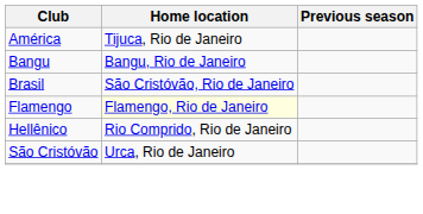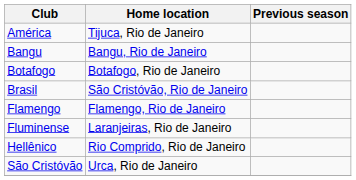+ row: Botafogo | Botafogo, Rio de Janeiro
Flamengo | Home location: lightyellow background -> no background
+ row: Fluminense | Laranjeiras, Rio de Janeiro
